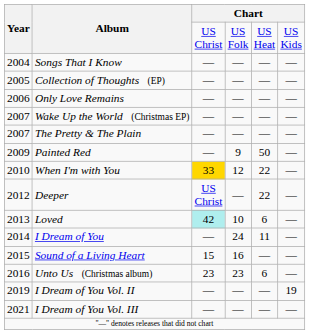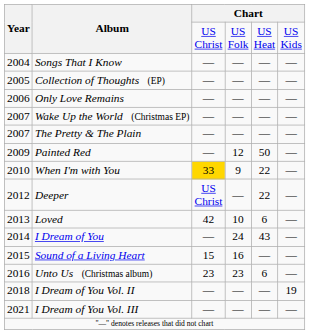Painted Red | column 4: 9 -> 12
When I'm with You | column 4: 12 -> 9
Loved | column 3: paleturquoise background -> no background
I Dream of You | column 5: 11 -> 43
I Dream of You Vol. II | Year: 2019 -> 2018
